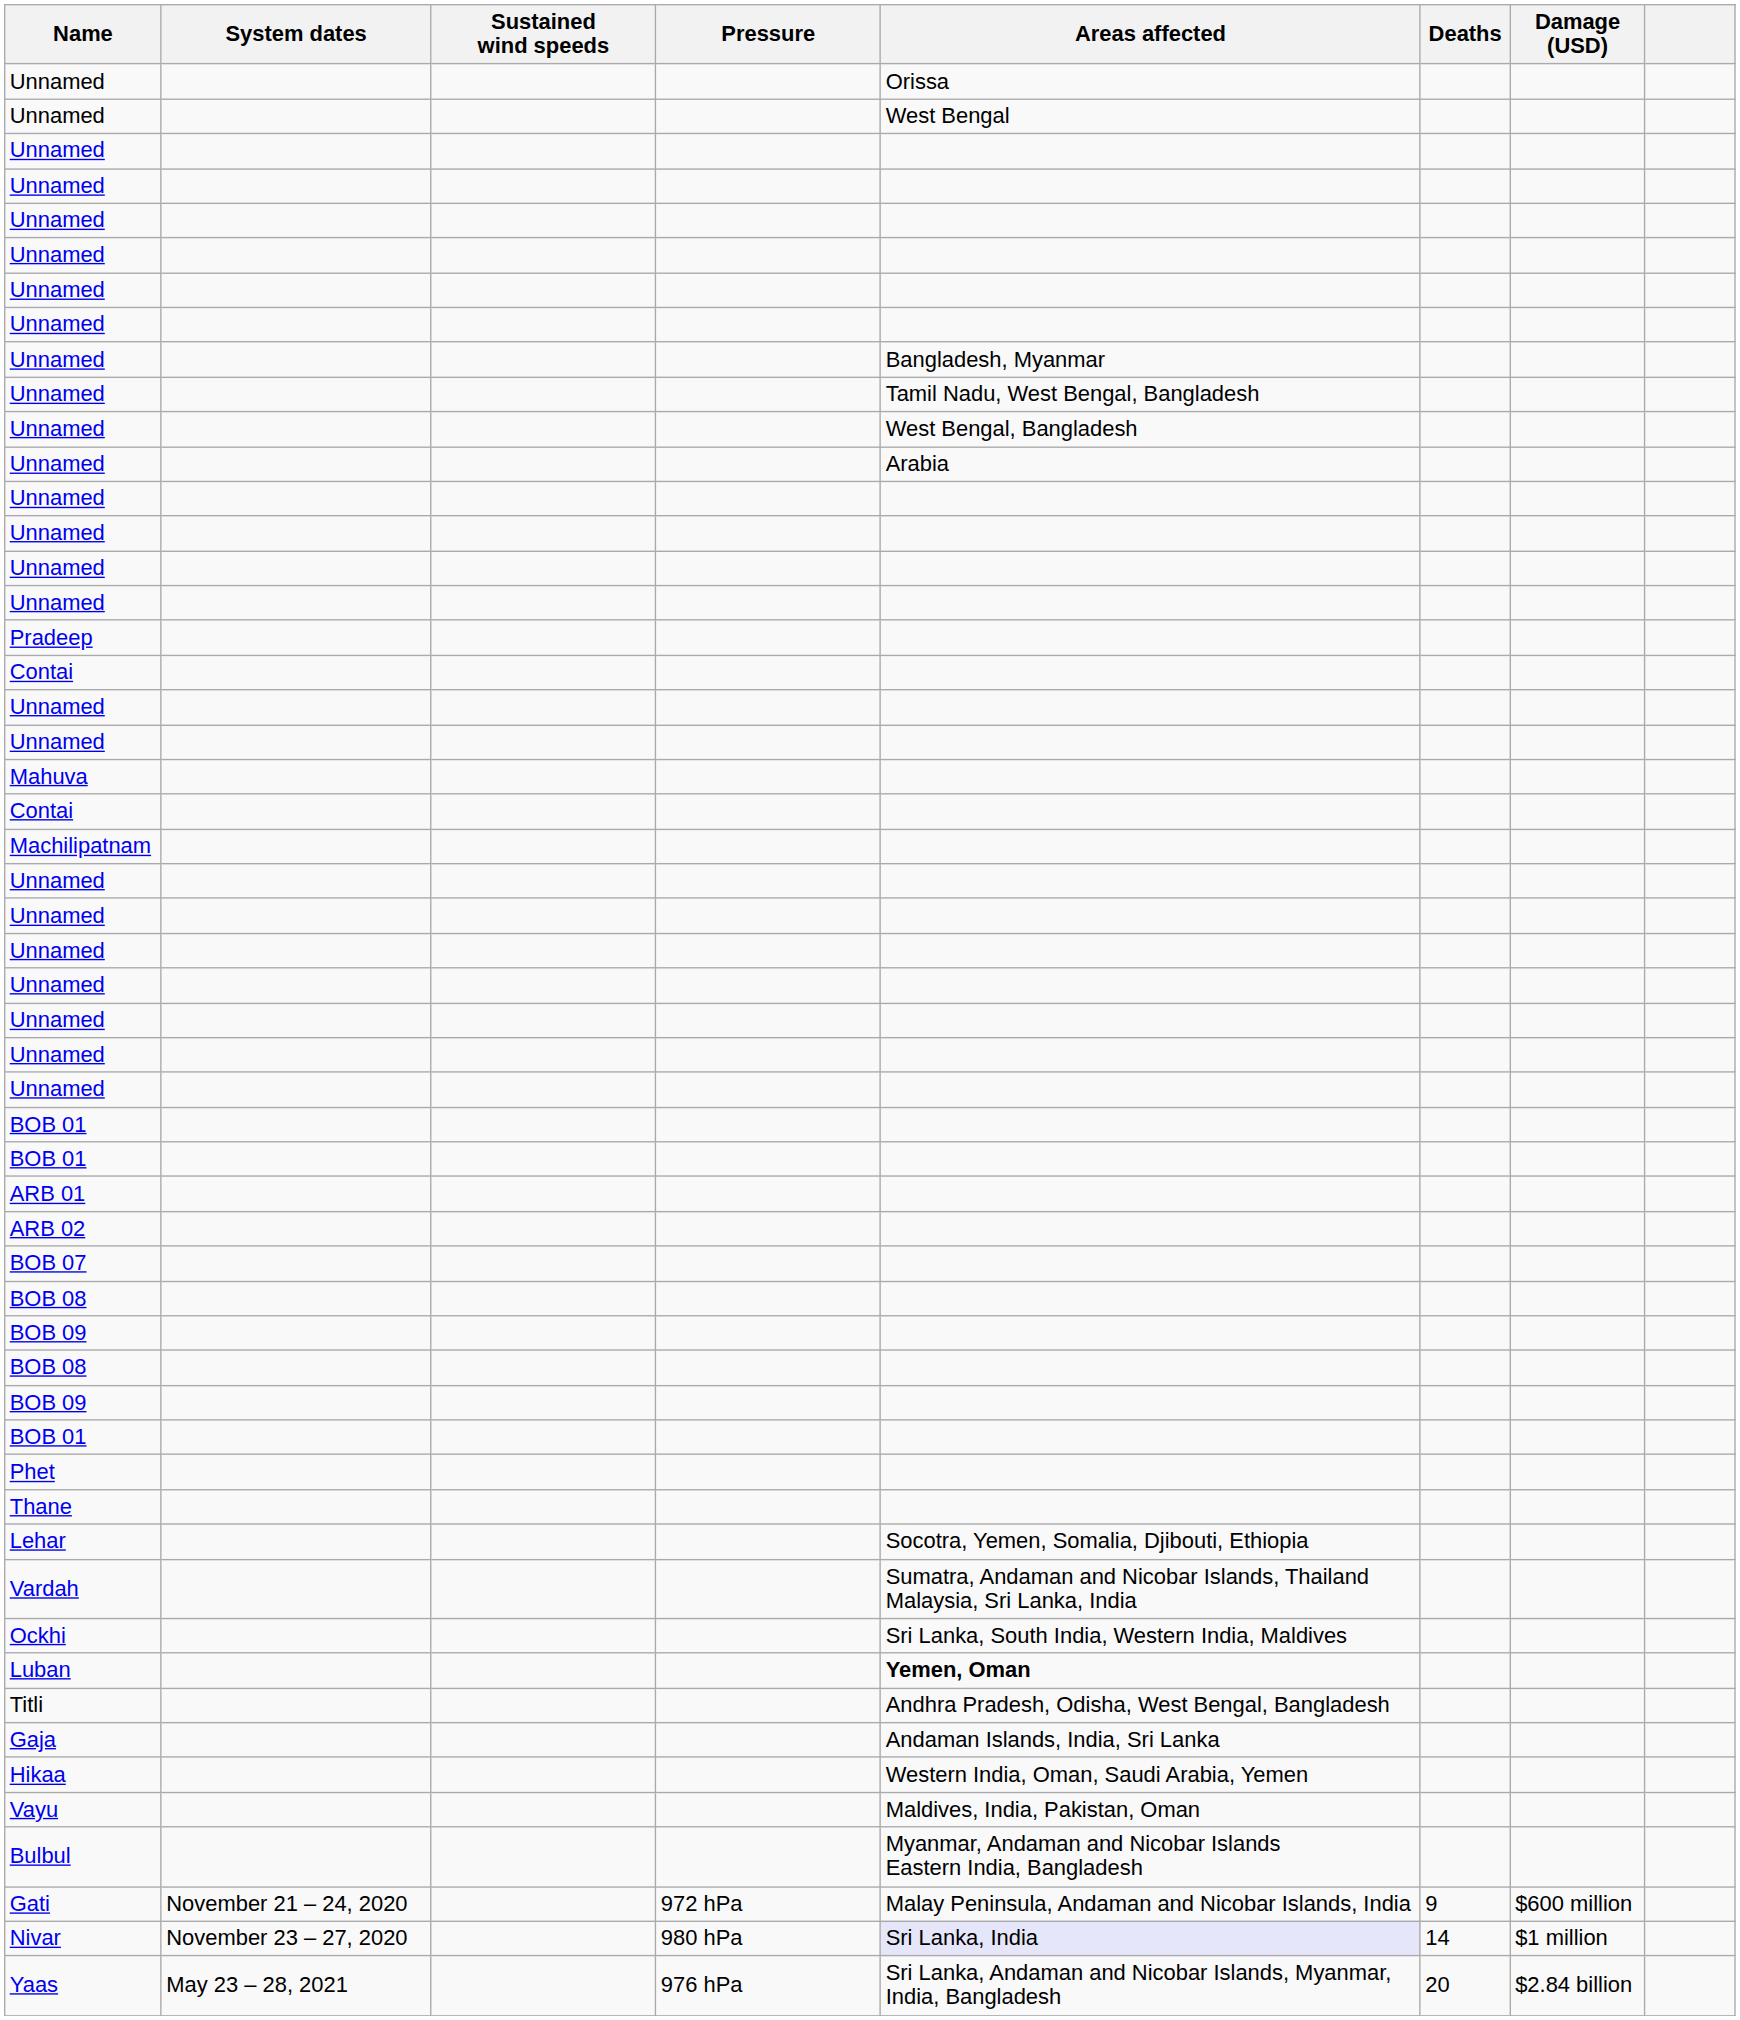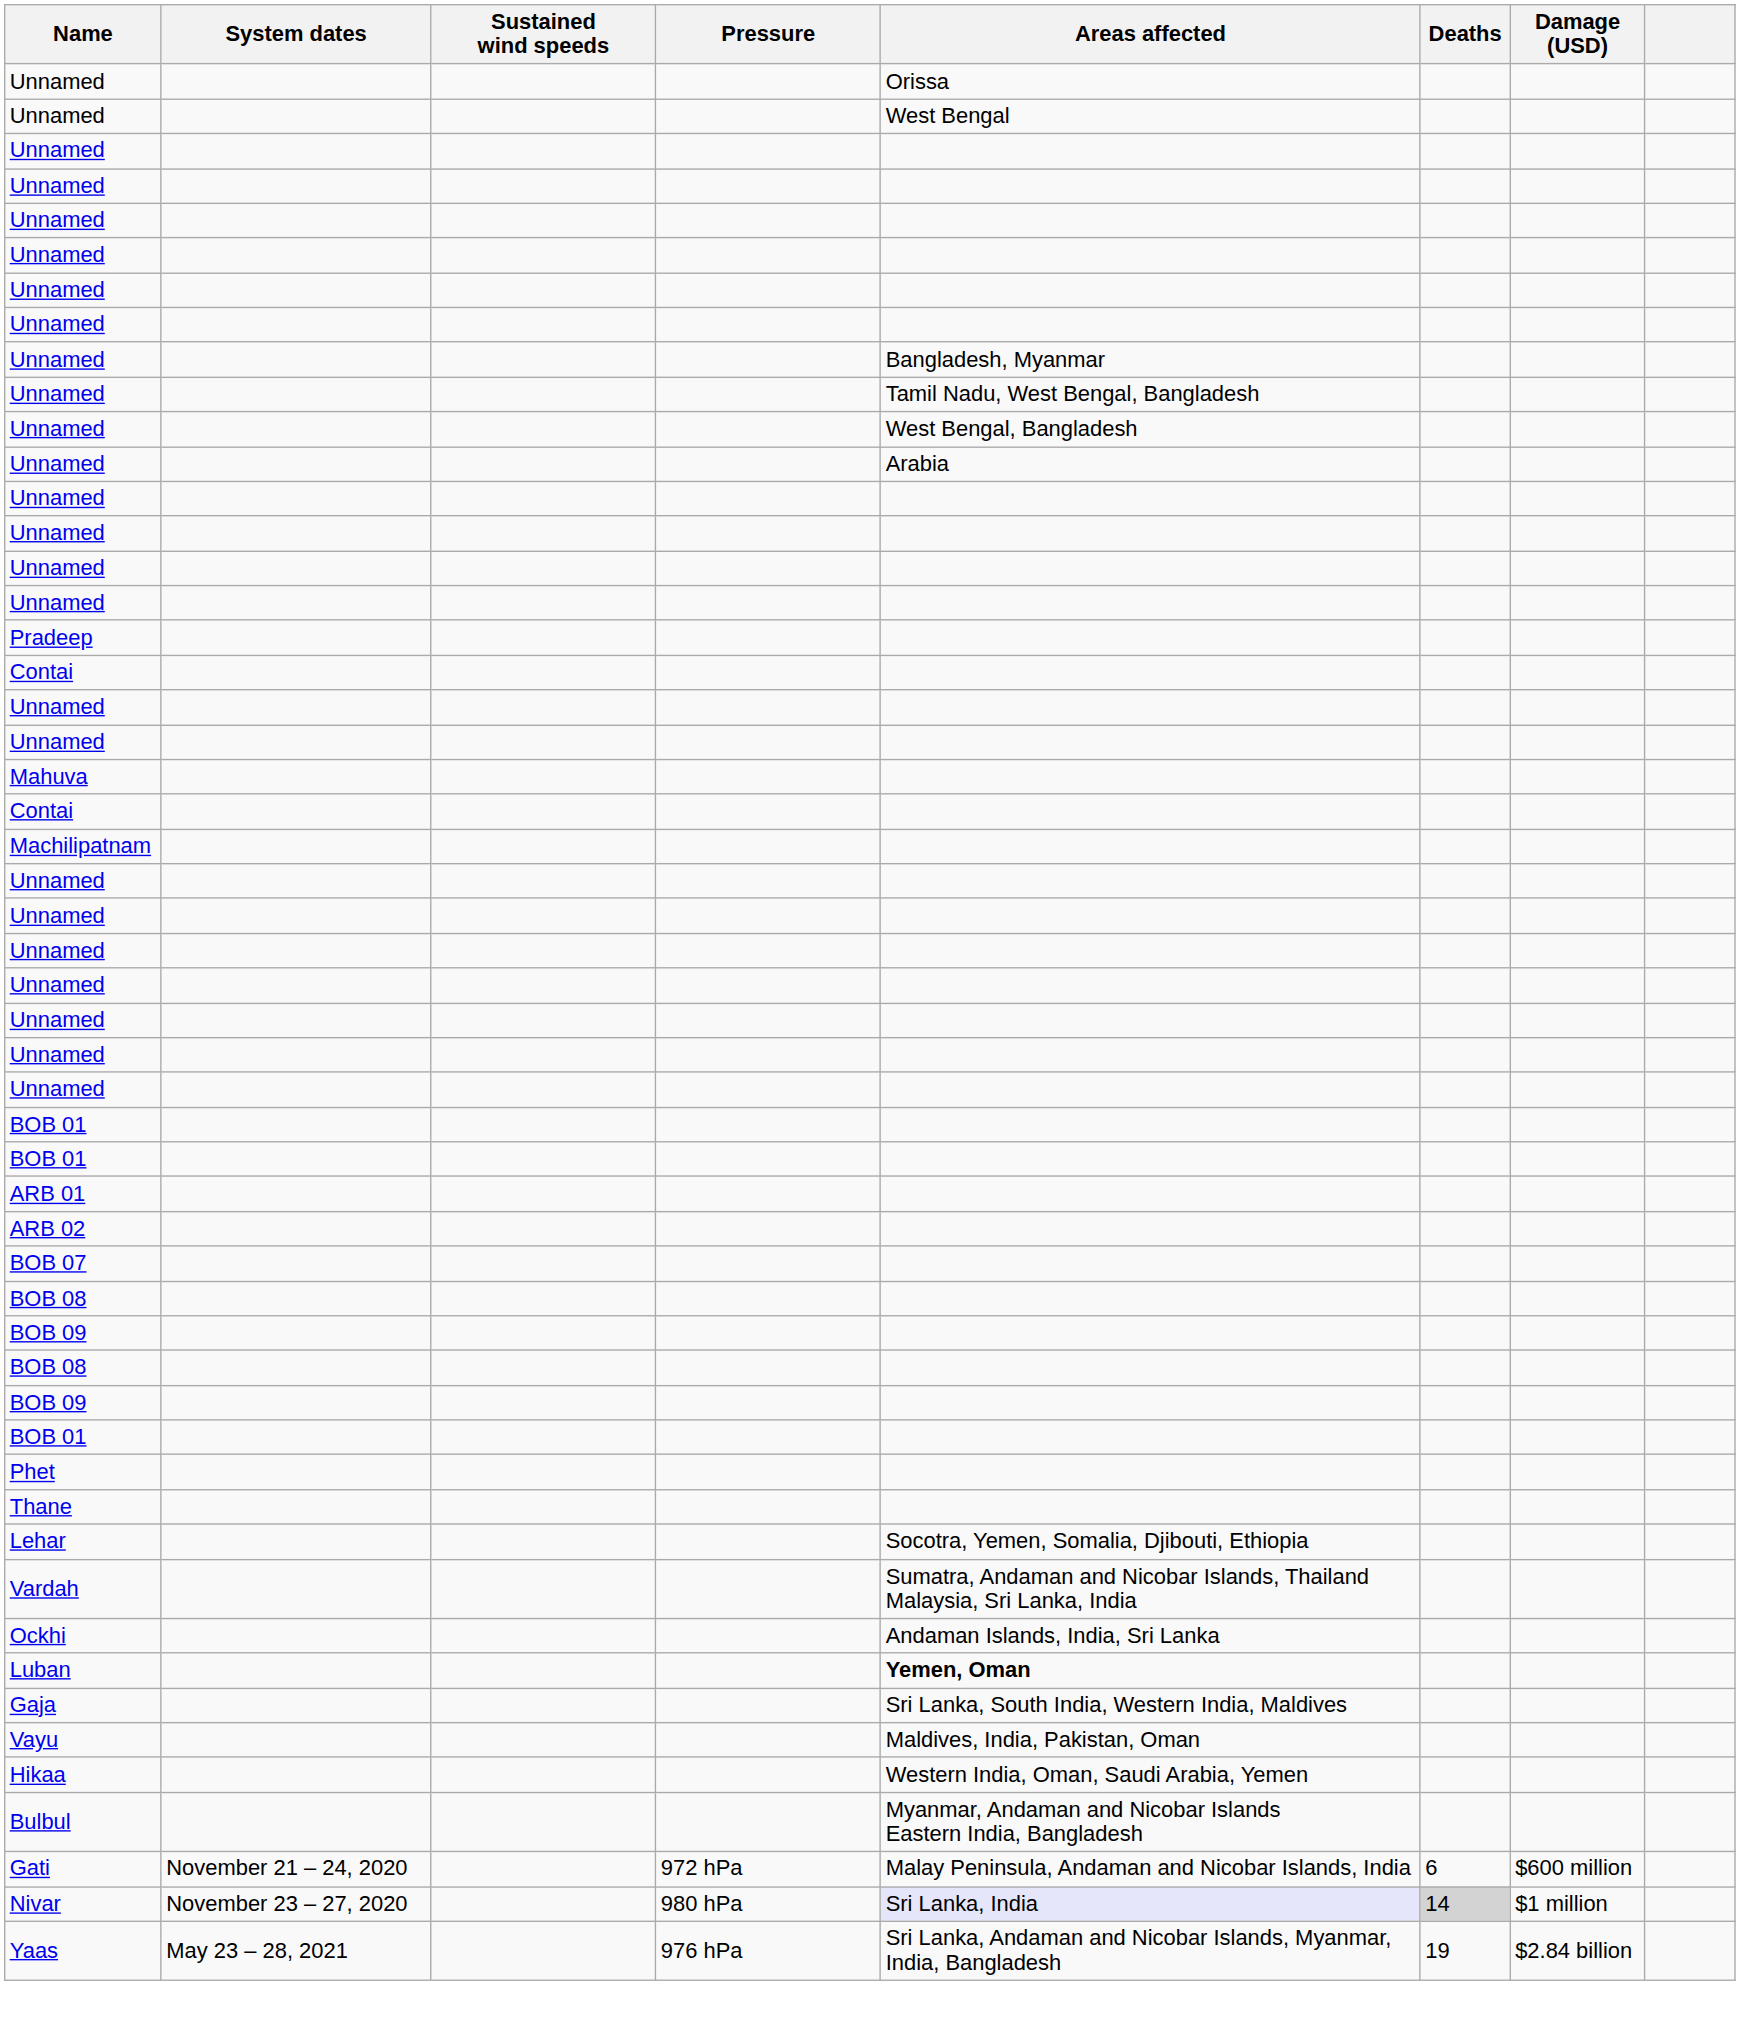Ockhi | Areas affected: Sri Lanka, South India, Western India, Maldives -> Andaman Islands, India, Sri Lanka
- row: Titli | Andhra Pradesh, Odisha, West Bengal, Bangladesh
Gaja | Areas affected: Andaman Islands, India, Sri Lanka -> Sri Lanka, South India, Western India, Maldives
rows swapped: Vayu <-> Hikaa
Gati | Deaths: 9 -> 6
Nivar | Deaths: no background -> lightgrey background
Yaas | Deaths: 20 -> 19
